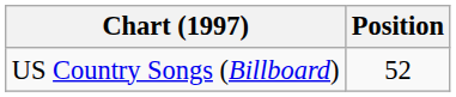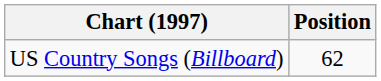US Country Songs (Billboard) | Position: 52 -> 62
